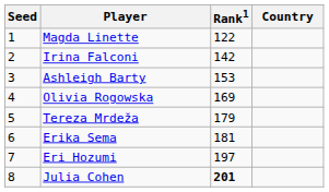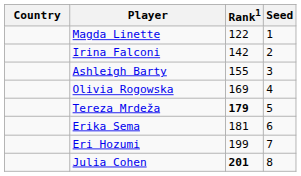columns swapped: Country <-> Seed
Ashleigh Barty | Rank1: 153 -> 155
Tereza Mrdeža | Rank1: normal -> bold
Eri Hozumi | Rank1: 197 -> 199
